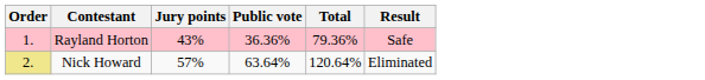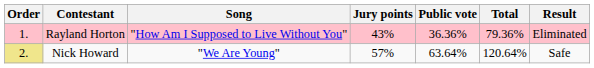+ column: Song | "How Am I Supposed to Live Without You" | "We Are Young"
Rayland Horton | Result: Safe -> Eliminated
Nick Howard | Result: Eliminated -> Safe
